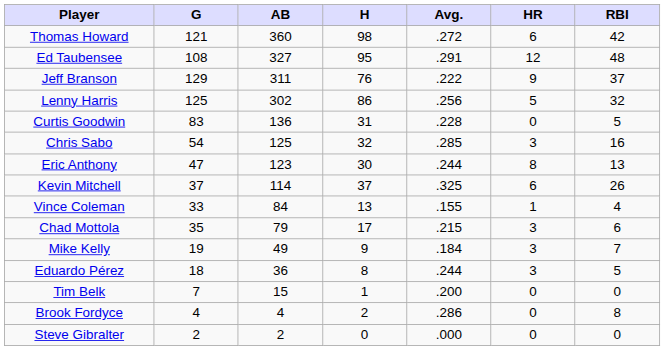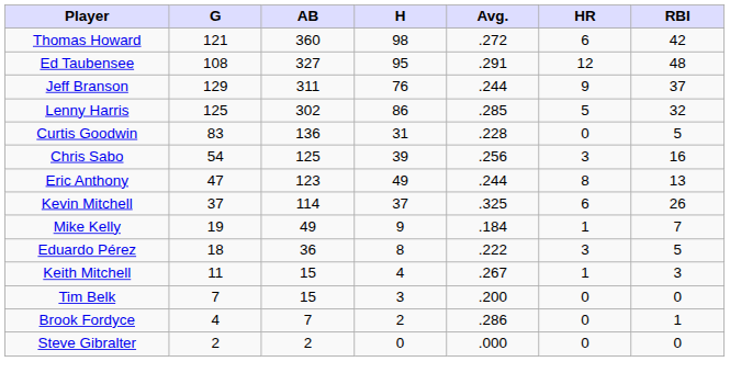Jeff Branson | Avg.: .222 -> .244
Lenny Harris | Avg.: .256 -> .285
Chris Sabo | H: 32 -> 39
Chris Sabo | Avg.: .285 -> .256
Eric Anthony | H: 30 -> 49
- row: Vince Coleman | 33 | 84 | 13 | .155 | 1 | 4
- row: Chad Mottola | 35 | 79 | 17 | .215 | 3 | 6
Mike Kelly | HR: 3 -> 1
Eduardo Pérez | Avg.: .244 -> .222
+ row: Keith Mitchell | 11 | 15 | 4 | .267 | 1 | 3
Tim Belk | H: 1 -> 3
Brook Fordyce | AB: 4 -> 7
Brook Fordyce | RBI: 8 -> 1
